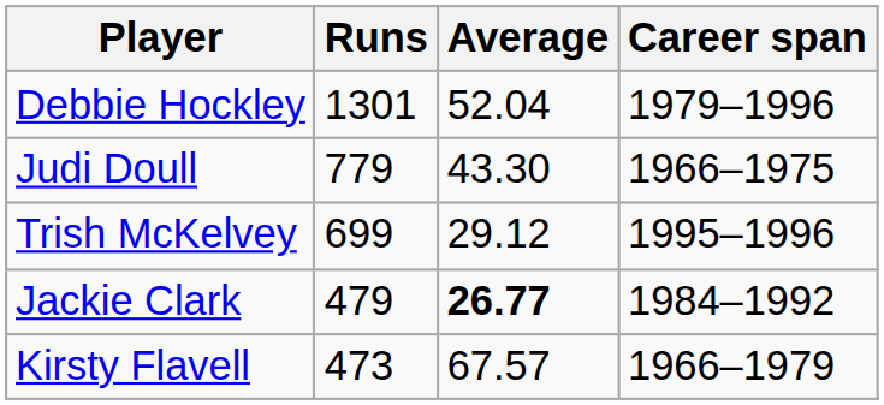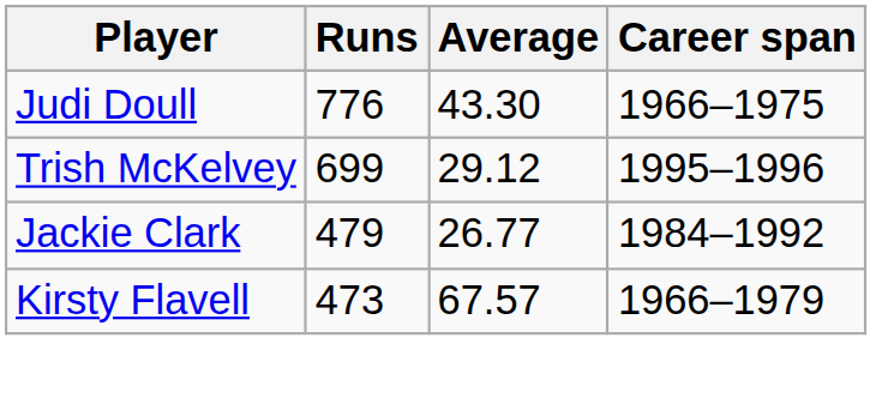- row: Debbie Hockley | 1301 | 52.04 | 1979–1996
Judi Doull | Runs: 779 -> 776
Jackie Clark | Average: bold -> normal
